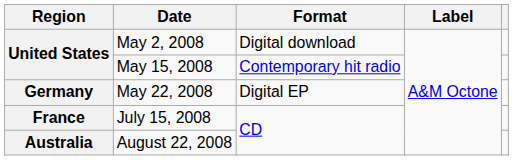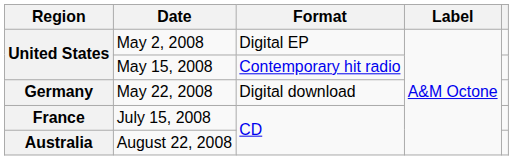May 2, 2008 | Format: Digital download -> Digital EP
May 22, 2008 | Format: Digital EP -> Digital download
